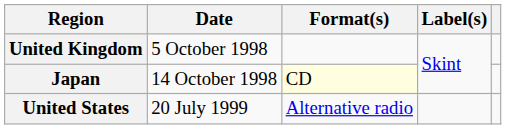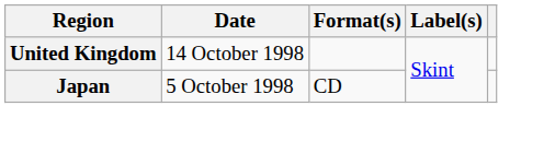United Kingdom | Date: 5 October 1998 -> 14 October 1998
Japan | Date: 14 October 1998 -> 5 October 1998
Japan | Format(s): lightyellow background -> no background
- row: United States | 20 July 1999 | Alternative radio
